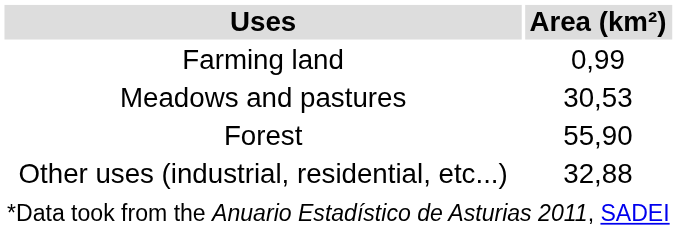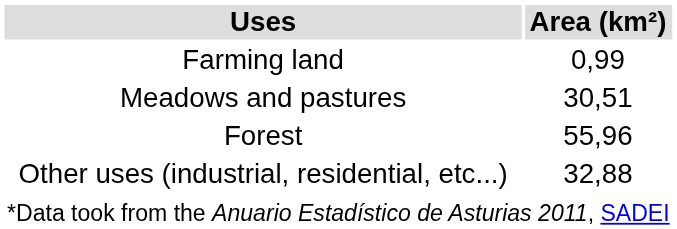Meadows and pastures | Area (km²): 30,53 -> 30,51
Forest | Area (km²): 55,90 -> 55,96
